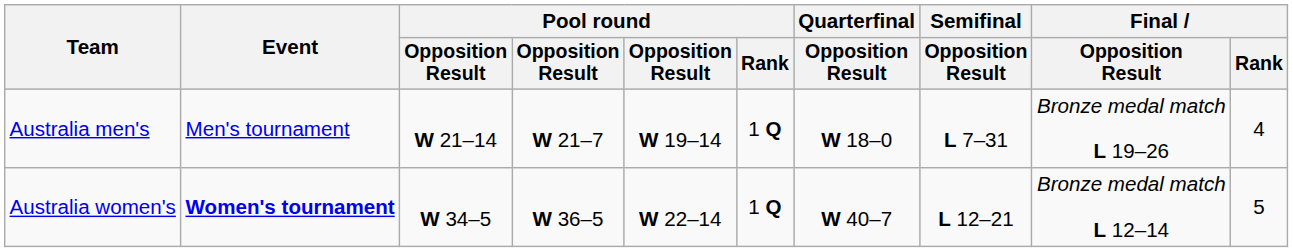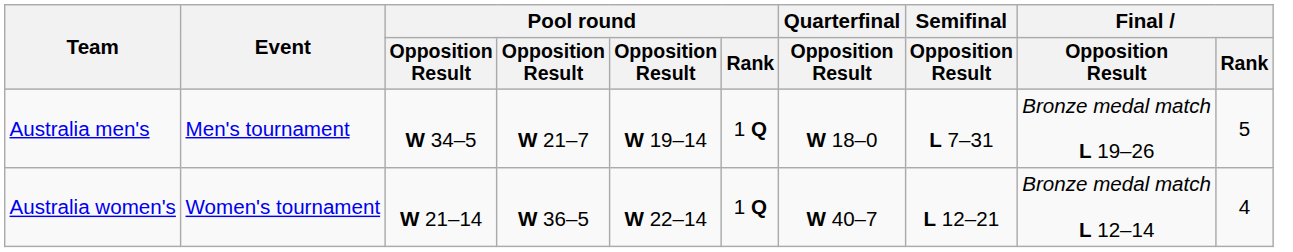Australia men's | column 3: W 21–14 -> W 34–5
Australia men's | Final / Rank: 4 -> 5
Australia women's | Event: bold -> normal
Australia women's | column 3: W 34–5 -> W 21–14
Australia women's | Final / Rank: 5 -> 4
